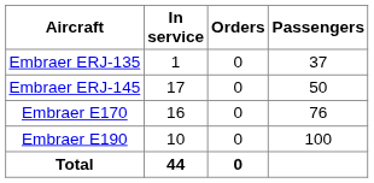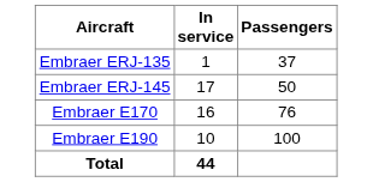- column: Orders | 0 | 0 | 0 | 0 | 0
